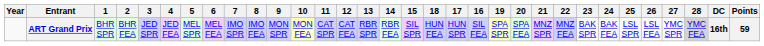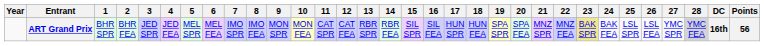columns swapped: 16 <-> 18
ART Grand Prix | 23: no background -> khaki background
ART Grand Prix | Points: 59 -> 56
